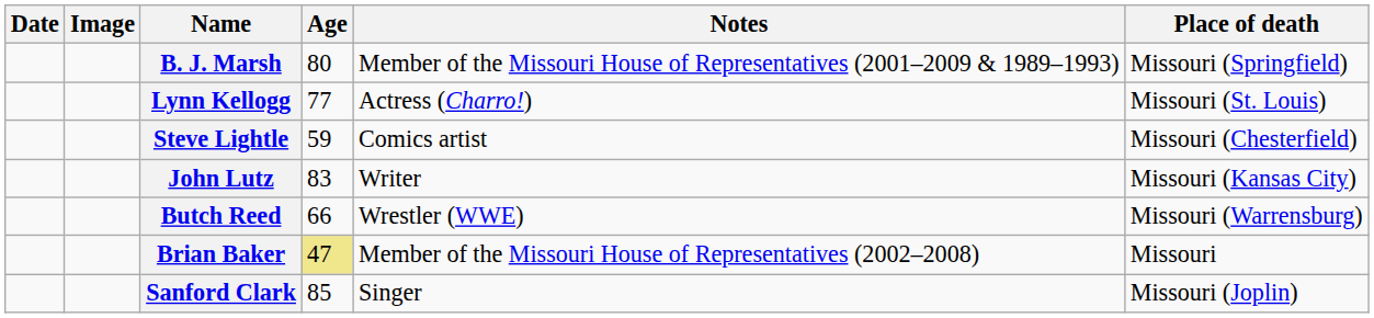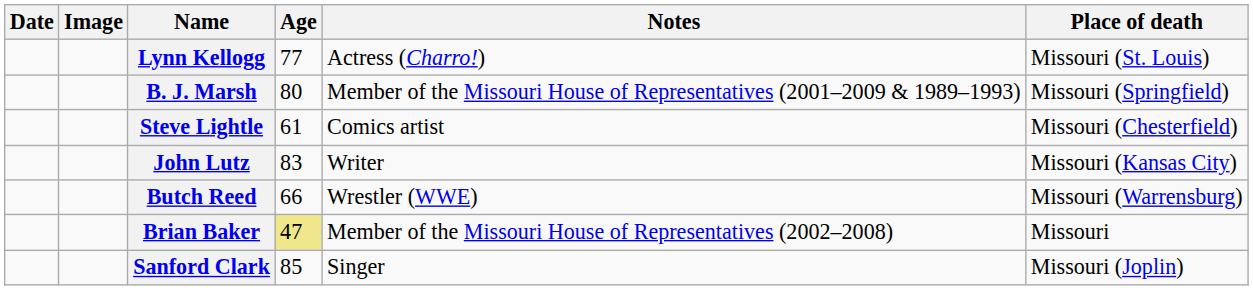rows swapped: Lynn Kellogg <-> B. J. Marsh
Steve Lightle | Age: 59 -> 61
